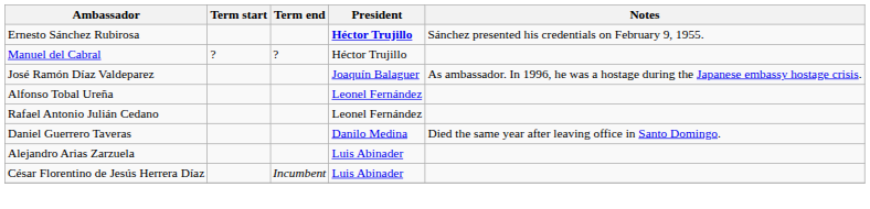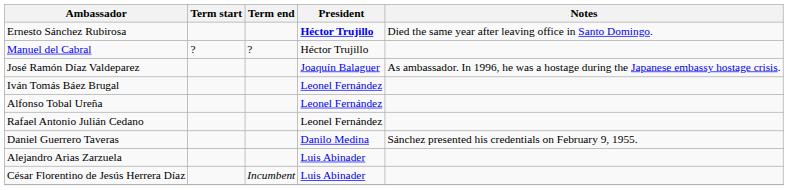Ernesto Sánchez Rubirosa | Notes: Sánchez presented his credentials on February 9, 1955. -> Died the same year after leaving office in Santo Domingo.
+ row: Iván Tomás Báez Brugal | Leonel Fernández
Daniel Guerrero Taveras | Notes: Died the same year after leaving office in Santo Domingo. -> Sánchez presented his credentials on February 9, 1955.
